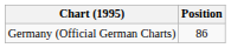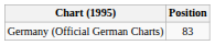Germany (Official German Charts) | Position: 86 -> 83
